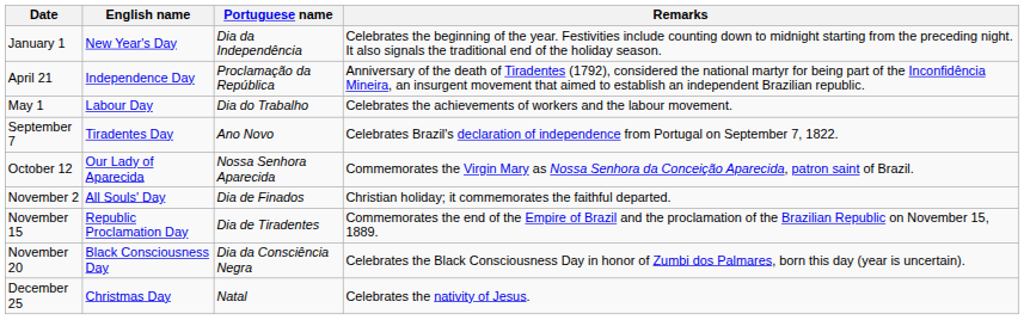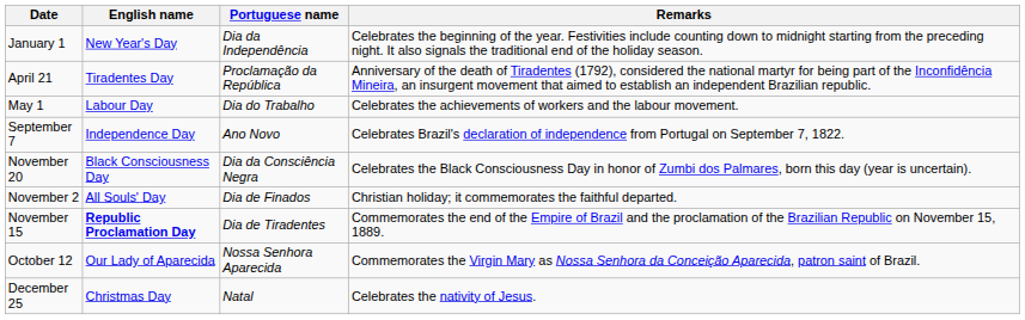April 21 | English name: Independence Day -> Tiradentes Day
September 7 | English name: Tiradentes Day -> Independence Day
rows swapped: October 12 <-> November 20
November 15 | English name: normal -> bold
